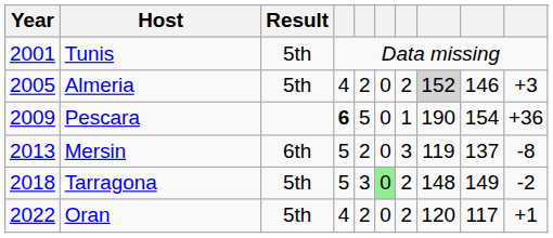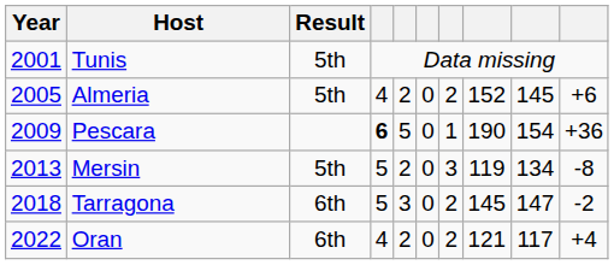Almeria | column 8: lightgrey background -> no background
Almeria | column 9: 146 -> 145
Almeria | column 10: +3 -> +6
Mersin | Result: 6th -> 5th
Mersin | column 9: 137 -> 134
Tarragona | Result: 5th -> 6th
Tarragona | column 6: lightgreen background -> no background
Tarragona | column 8: 148 -> 145
Tarragona | column 9: 149 -> 147
Oran | Result: 5th -> 6th
Oran | column 8: 120 -> 121
Oran | column 10: +1 -> +4
